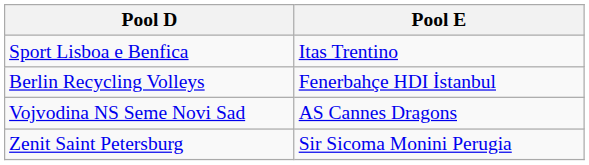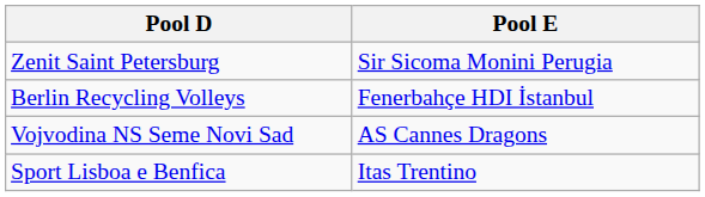rows swapped: Zenit Saint Petersburg <-> Sport Lisboa e Benfica
